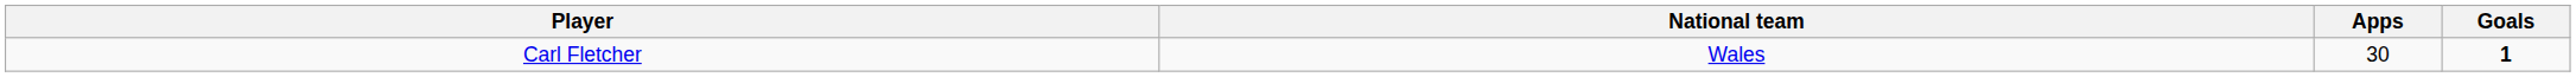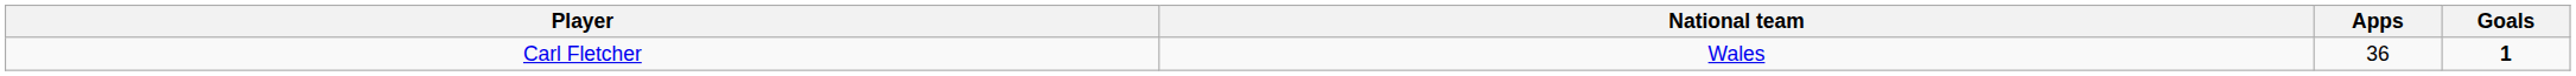Carl Fletcher | Apps: 30 -> 36
